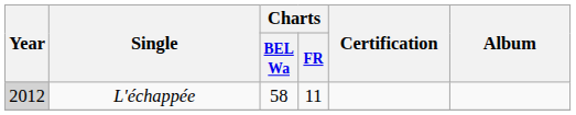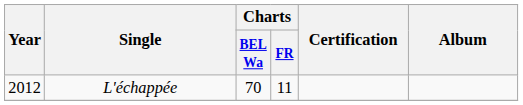L'échappée | Year: lightgrey background -> no background
L'échappée | Charts / BEL Wa: 58 -> 70
